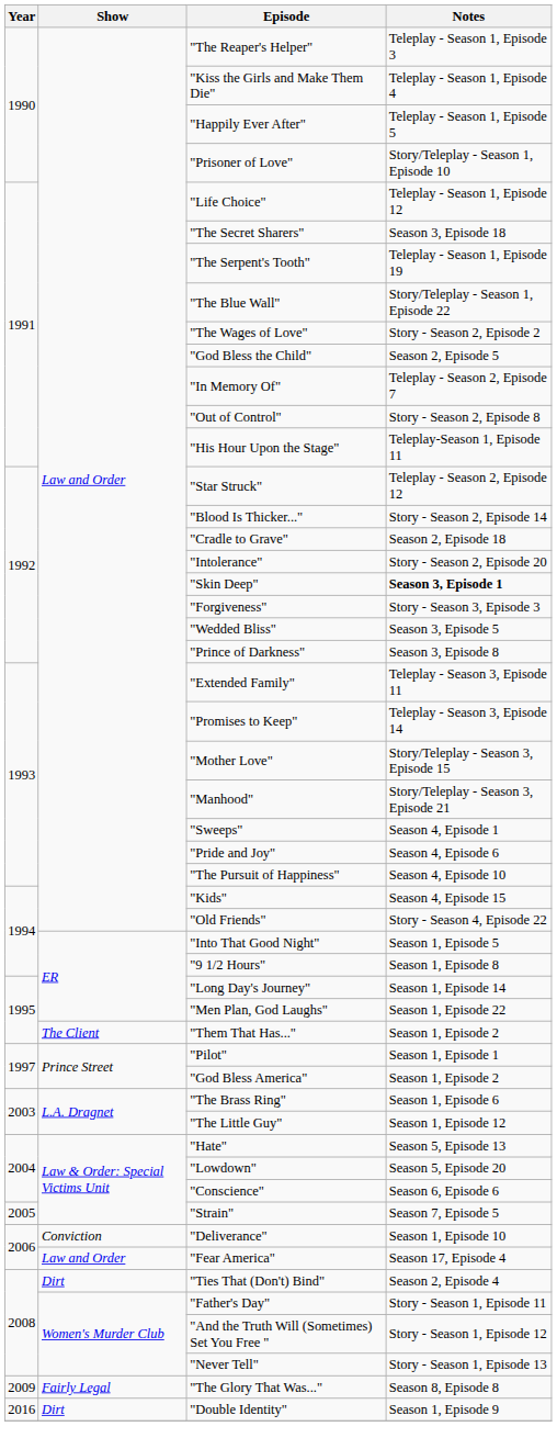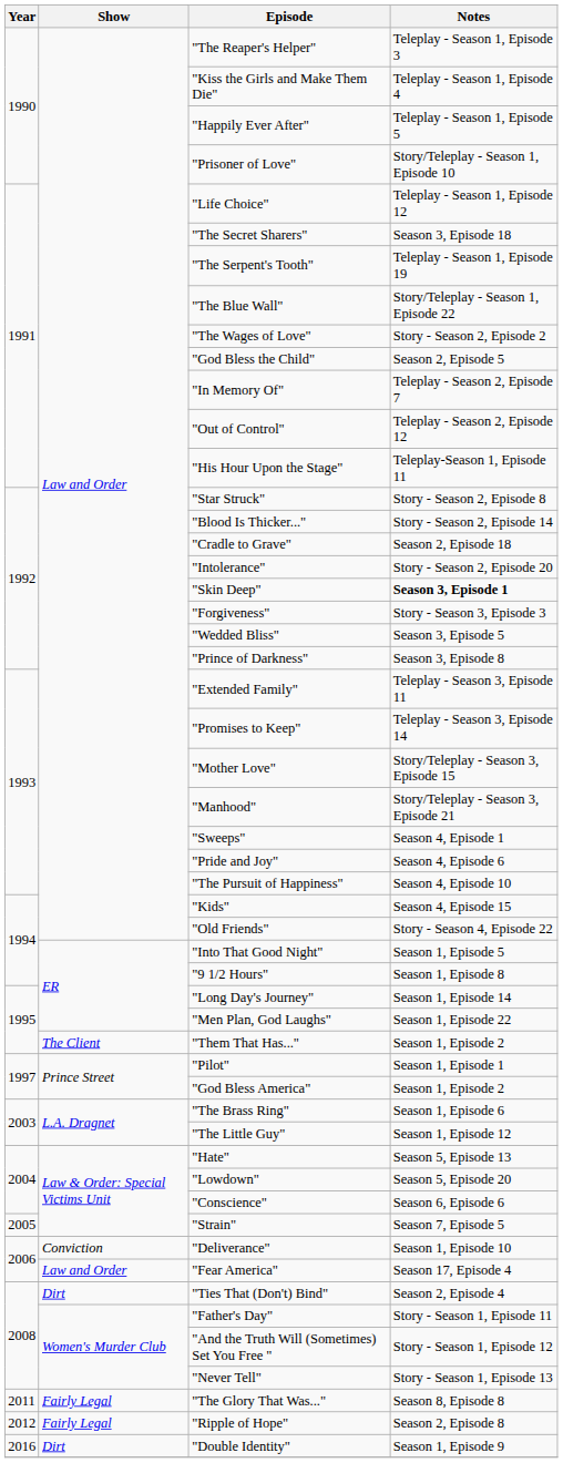"Out of Control" | Notes: Story - Season 2, Episode 8 -> Teleplay - Season 2, Episode 12
"Star Struck" | Notes: Teleplay - Season 2, Episode 12 -> Story - Season 2, Episode 8
"The Glory That Was..." | Year: 2009 -> 2011
+ row: 2012 | Fairly Legal | "Ripple of Hope" | Season 2, Episode 8
